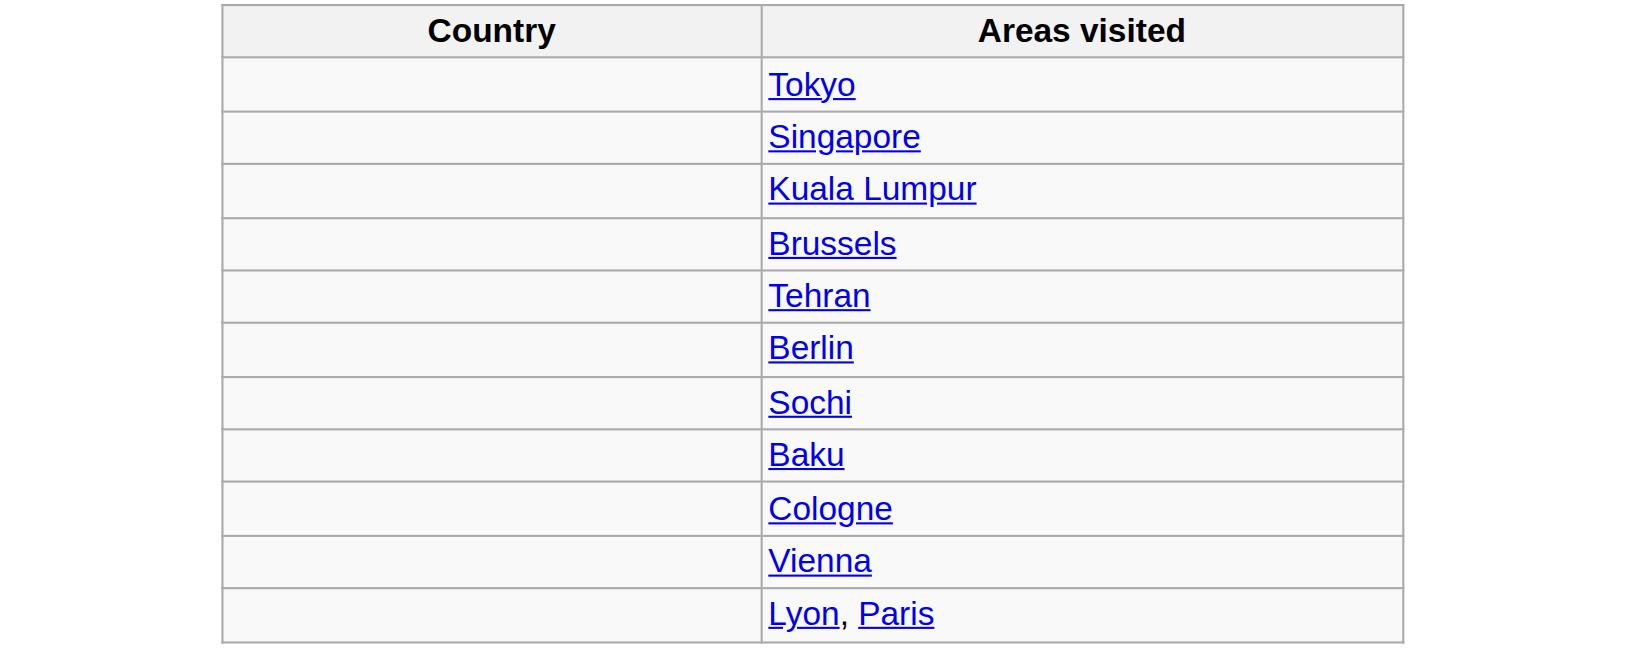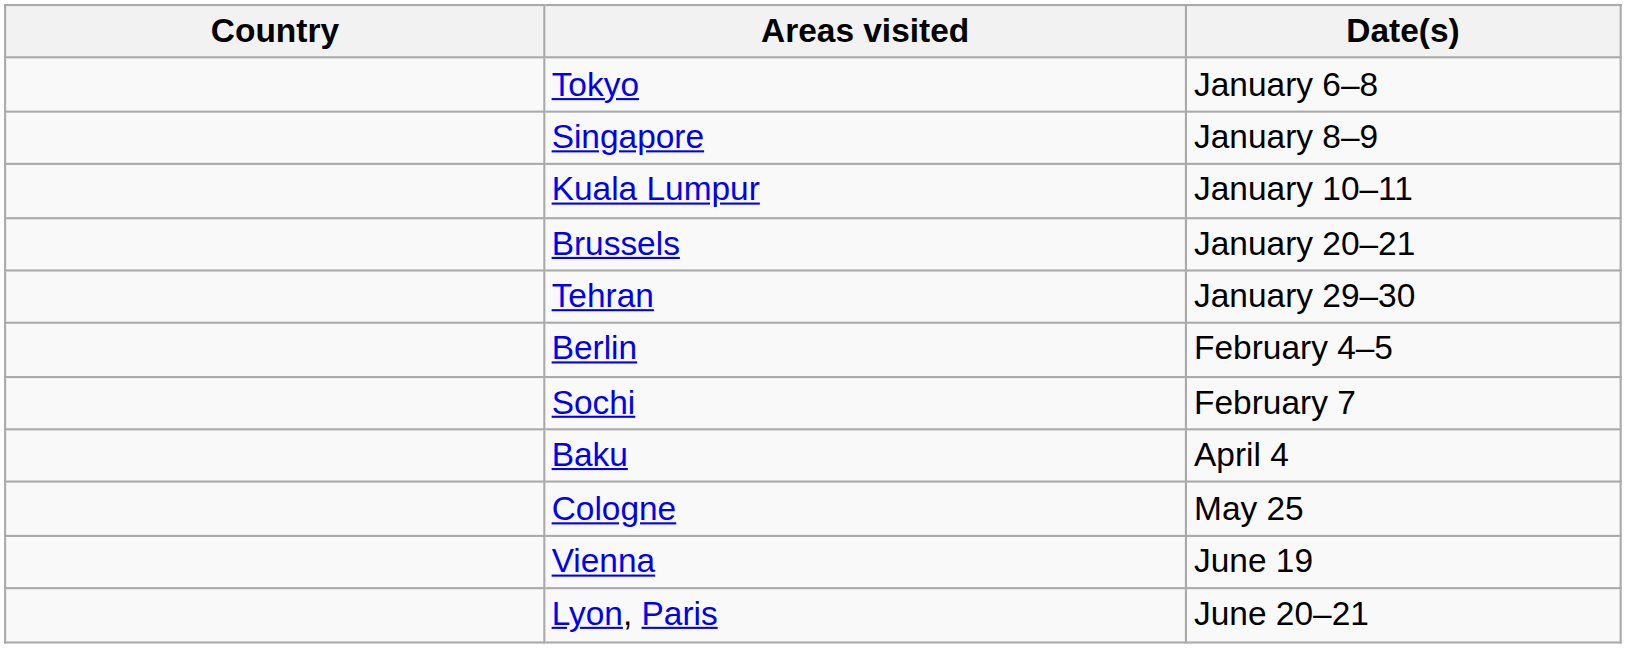+ column: Date(s) | January 6–8 | January 8–9 | January 10–11 | January 20–21 | January 29–30 | February 4–5 | February 7 | April 4 | May 25 | June 19 | June 20–21
